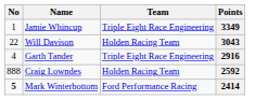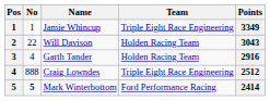+ column: Pos | 1 | 2 | 3 | 4 | 5
Garth Tander | Team: Triple Eight Race Engineering -> Holden Racing Team
Craig Lowndes | Team: Holden Racing Team -> Triple Eight Race Engineering
Craig Lowndes | Points: 2592 -> 2512
